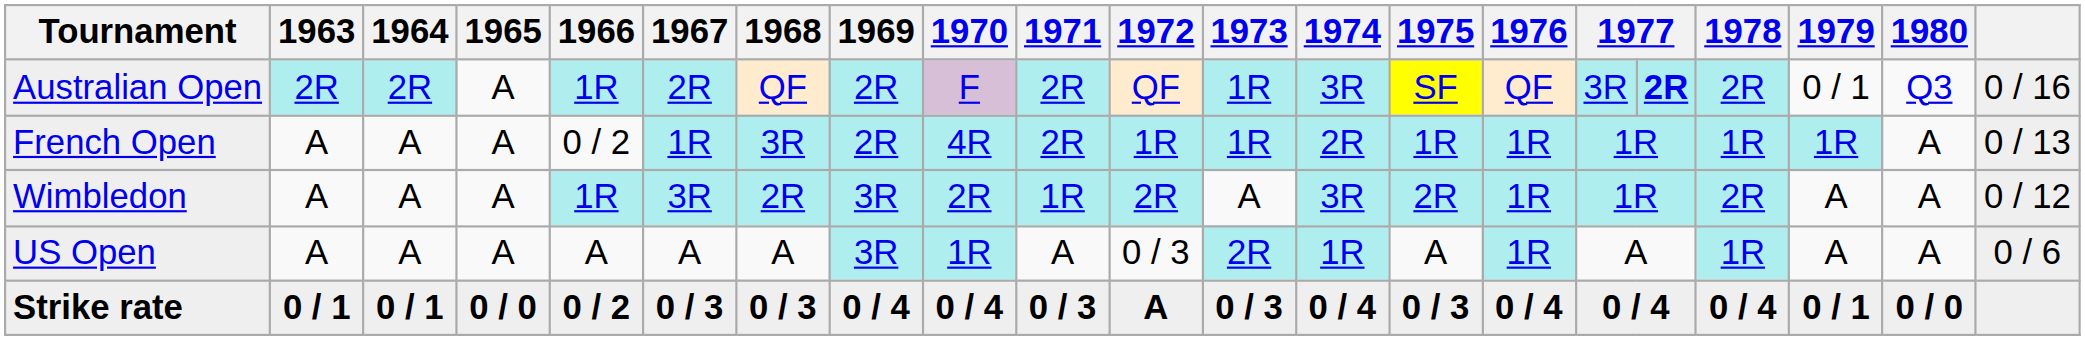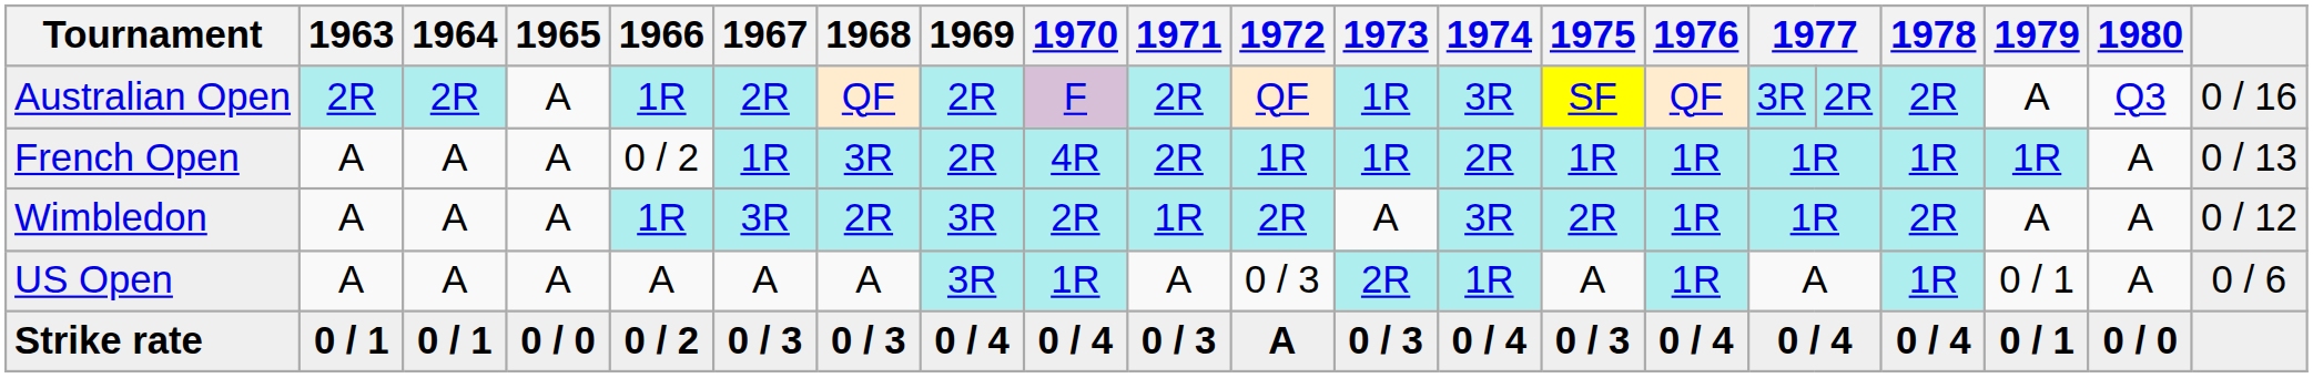Australian Open | column 17: bold -> normal
Australian Open | 1979: 0 / 1 -> A
US Open | 1979: A -> 0 / 1
